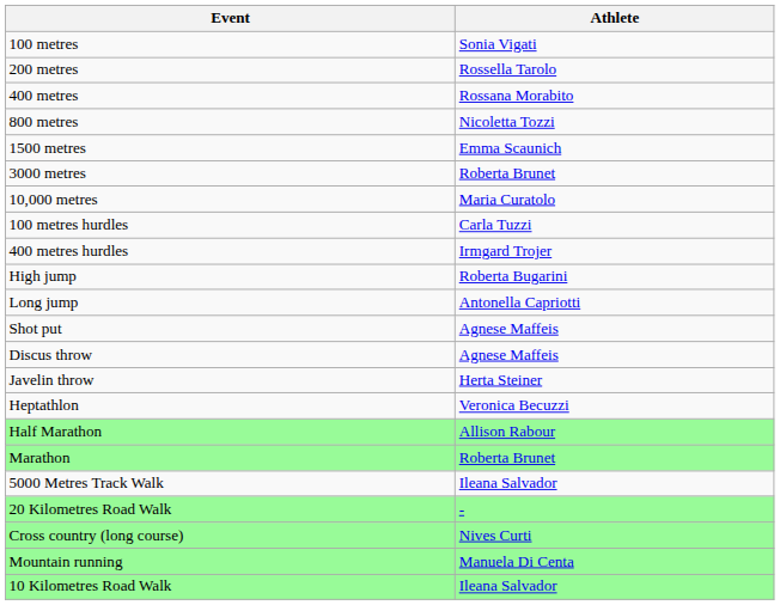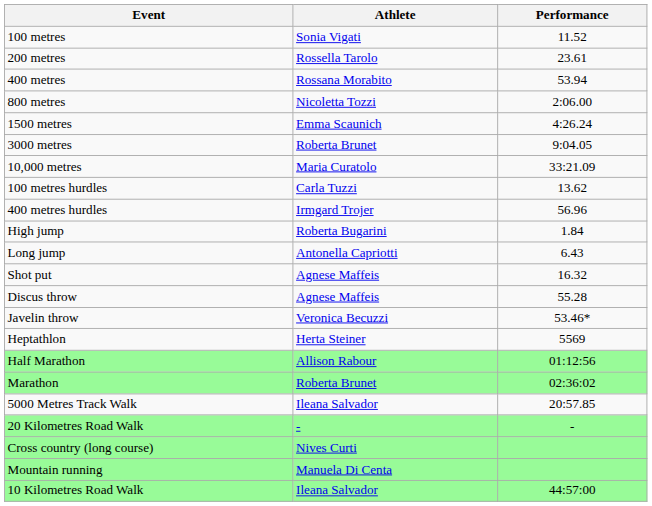+ column: Performance | 11.52 | 23.61 | 53.94 | 2:06.00 | 4:26.24 | 9:04.05 | 33:21.09 | 13.62 | 56.96 | 1.84 | 6.43 | 16.32 | 55.28 | 53.46* | 5569 | 01:12:56 | 02:36:02 | 20:57.85 | - | 44:57:00
Javelin throw | Athlete: Herta Steiner -> Veronica Becuzzi
Heptathlon | Athlete: Veronica Becuzzi -> Herta Steiner
